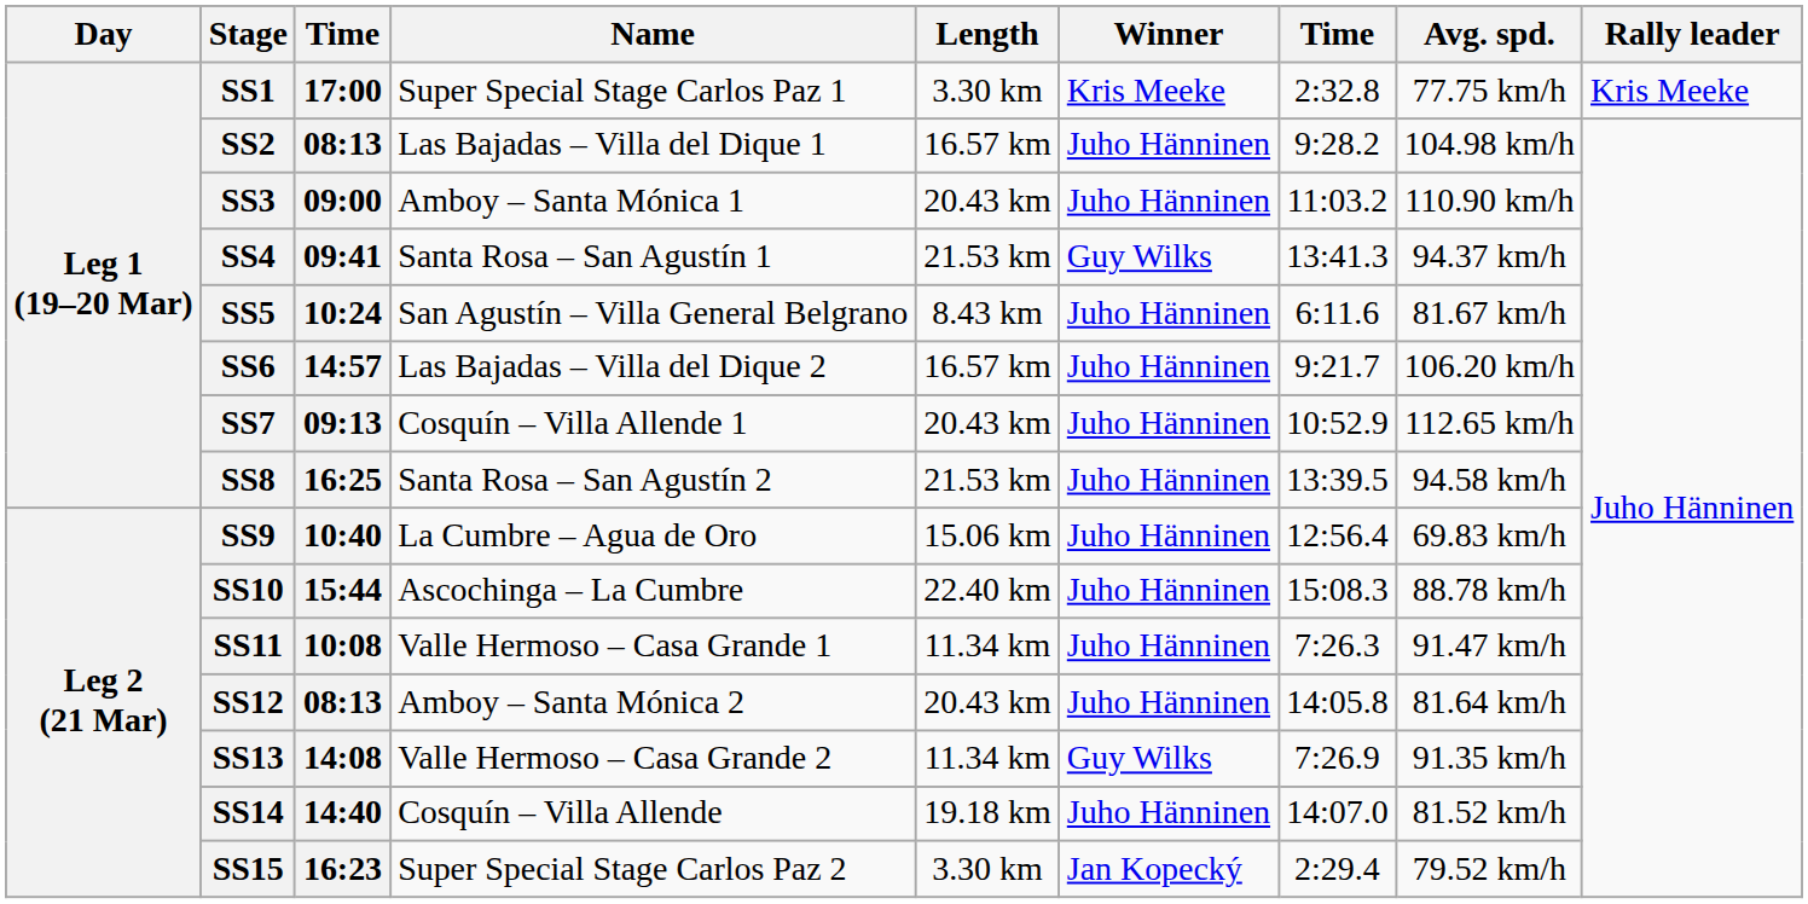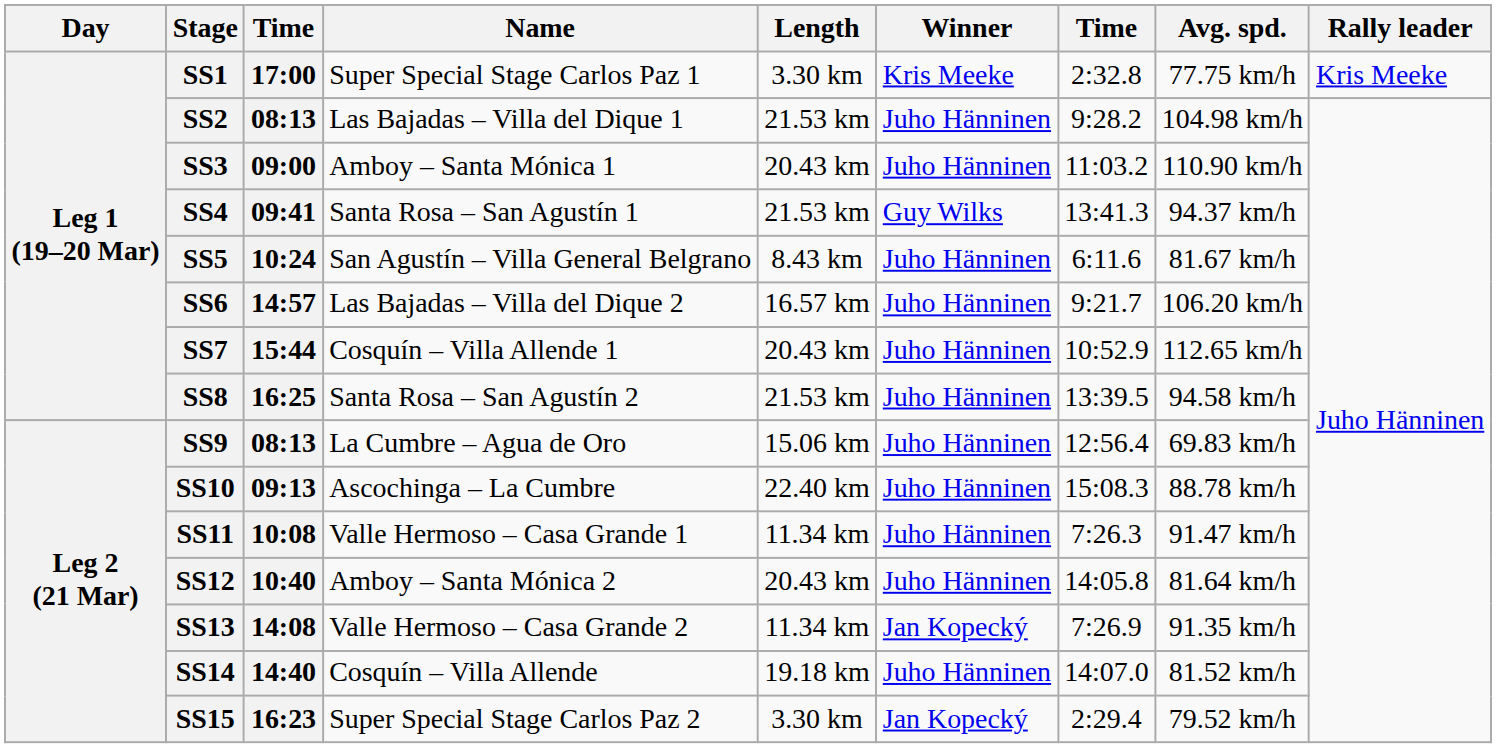SS2 | Length: 16.57 km -> 21.53 km
SS7 | column 3: 09:13 -> 15:44
SS9 | column 3: 10:40 -> 08:13
SS10 | column 3: 15:44 -> 09:13
SS12 | column 3: 08:13 -> 10:40
SS13 | Winner: Guy Wilks -> Jan Kopecký
